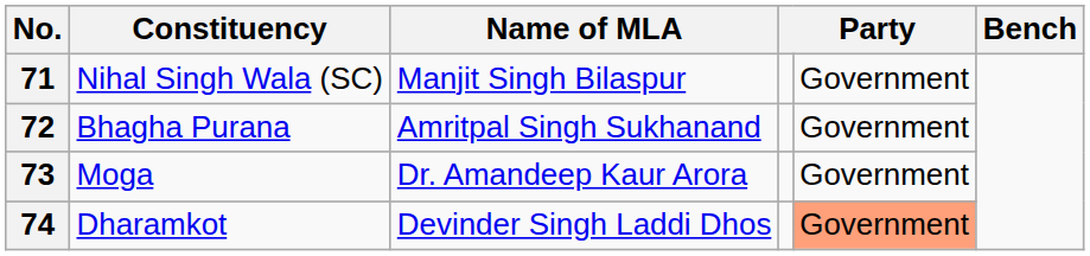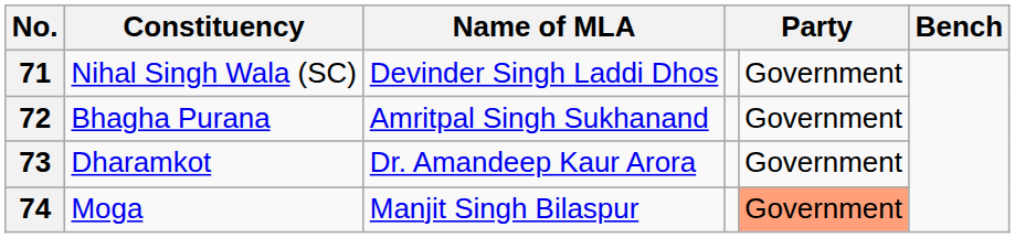71 | Name of MLA: Manjit Singh Bilaspur -> Devinder Singh Laddi Dhos
73 | Constituency: Moga -> Dharamkot
74 | Constituency: Dharamkot -> Moga
74 | Name of MLA: Devinder Singh Laddi Dhos -> Manjit Singh Bilaspur
